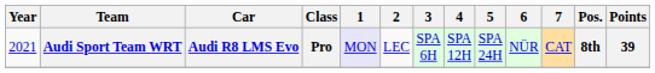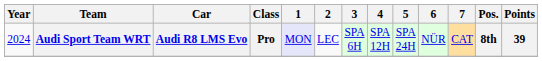Audi Sport Team WRT | Year: 2021 -> 2024
